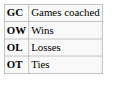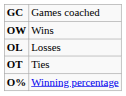+ row: O% | Winning percentage
